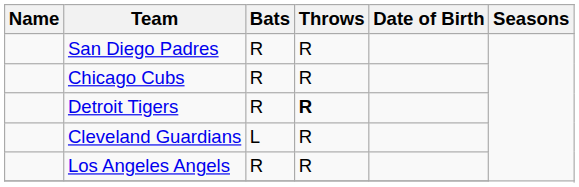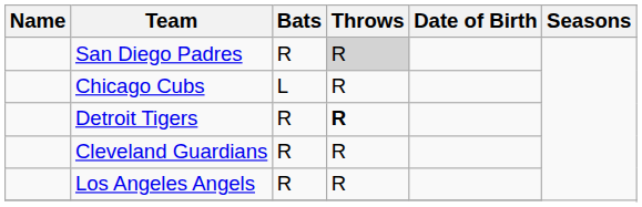San Diego Padres | Throws: no background -> lightgrey background
Chicago Cubs | Bats: R -> L
Cleveland Guardians | Bats: L -> R
